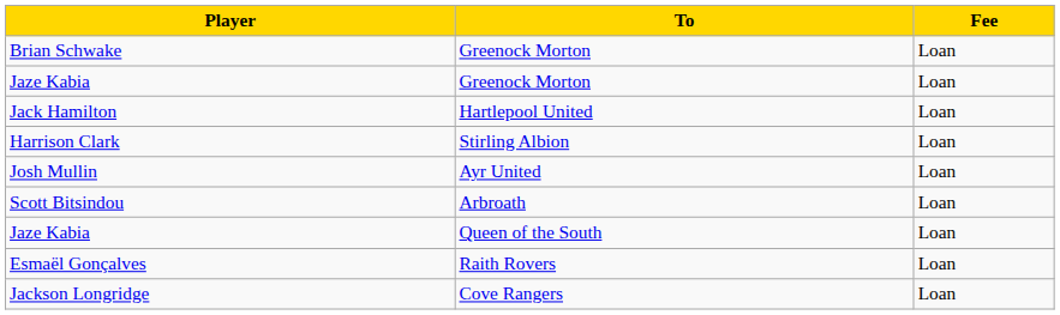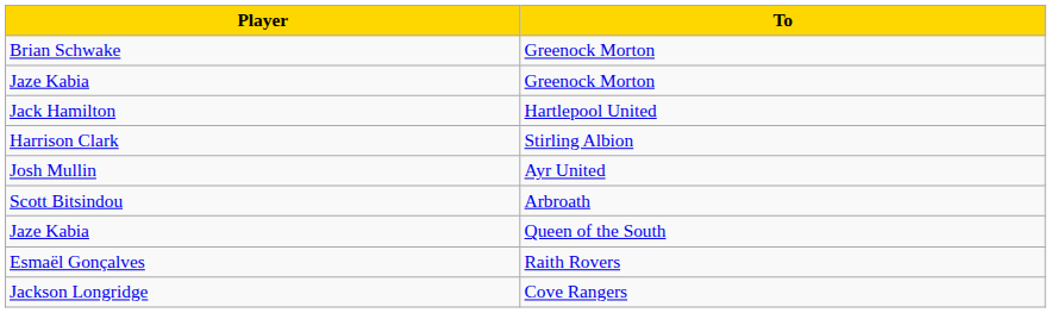- column: Fee | Loan | Loan | Loan | Loan | Loan | Loan | Loan | Loan | Loan
